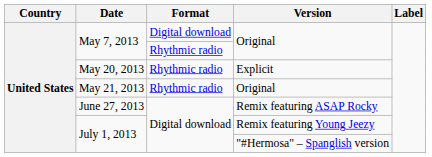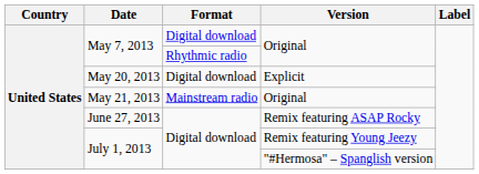May 20, 2013 | Format: Rhythmic radio -> Digital download
May 21, 2013 | Format: Rhythmic radio -> Mainstream radio
